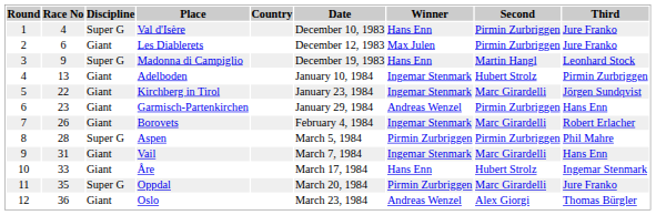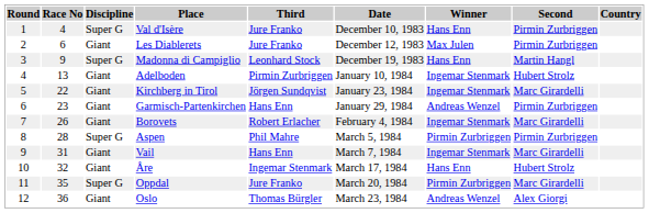columns swapped: Country <-> Third
Åre | Race No: 33 -> 32
